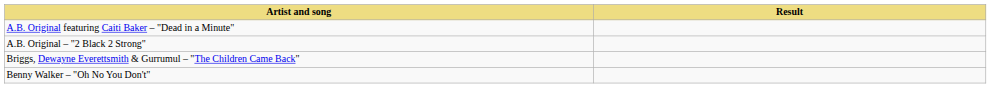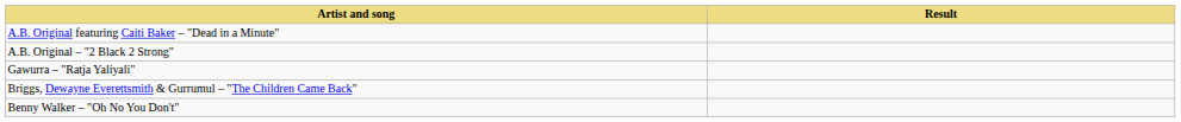+ row: Gawurra – "Ratja Yaliyali"
